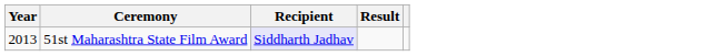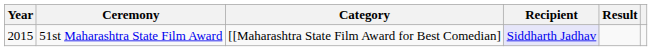+ column: Category | [[Maharashtra State Film Award for Best Comedian]
51st Maharashtra State Film Award | Year: 2013 -> 2015
